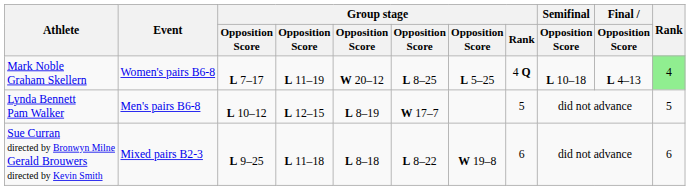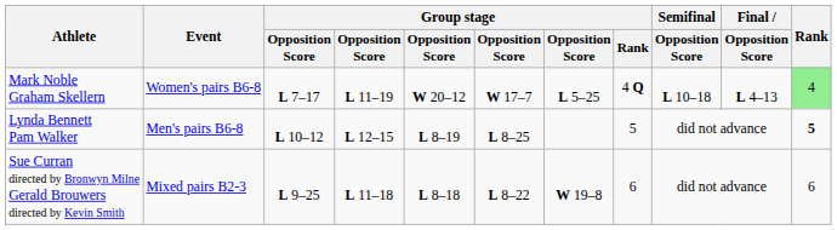Mark Noble Graham Skellern | column 6: L 8–25 -> W 17–7
Lynda Bennett Pam Walker | column 6: W 17–7 -> L 8–25
Lynda Bennett Pam Walker | Rank: normal -> bold
